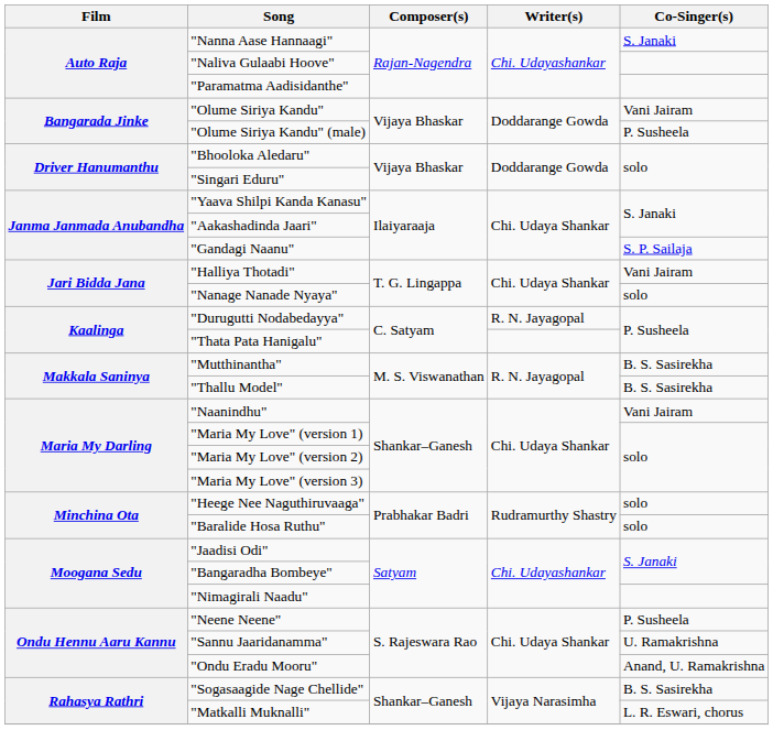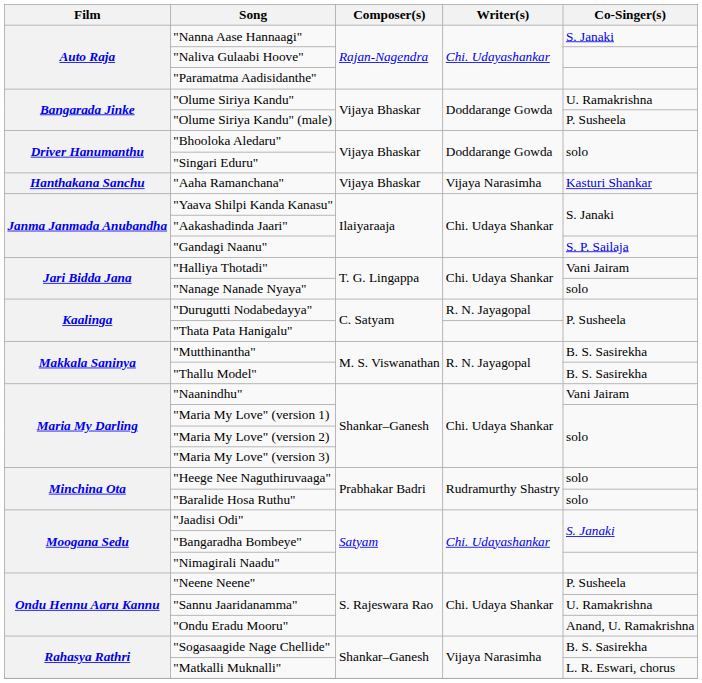"Olume Siriya Kandu" | Co-Singer(s): Vani Jairam -> U. Ramakrishna
+ row: Hanthakana Sanchu | "Aaha Ramanchana" | Vijaya Bhaskar | Vijaya Narasimha | Kasturi Shankar
